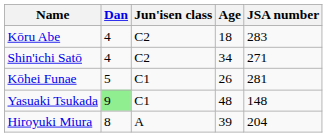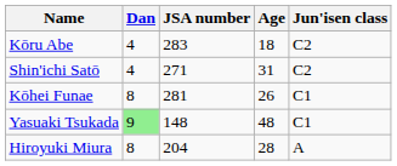columns swapped: Jun'isen class <-> JSA number
Shin'ichi Satō | Age: 34 -> 31
Kōhei Funae | Dan: 5 -> 8
Hiroyuki Miura | Age: 39 -> 28
